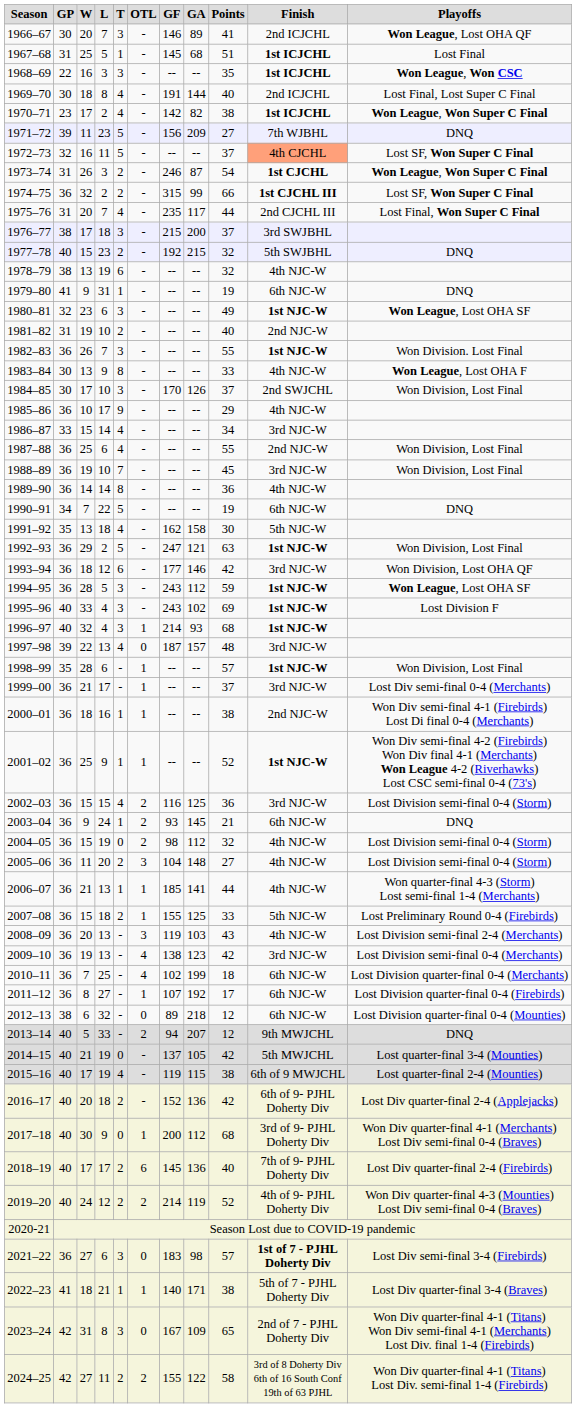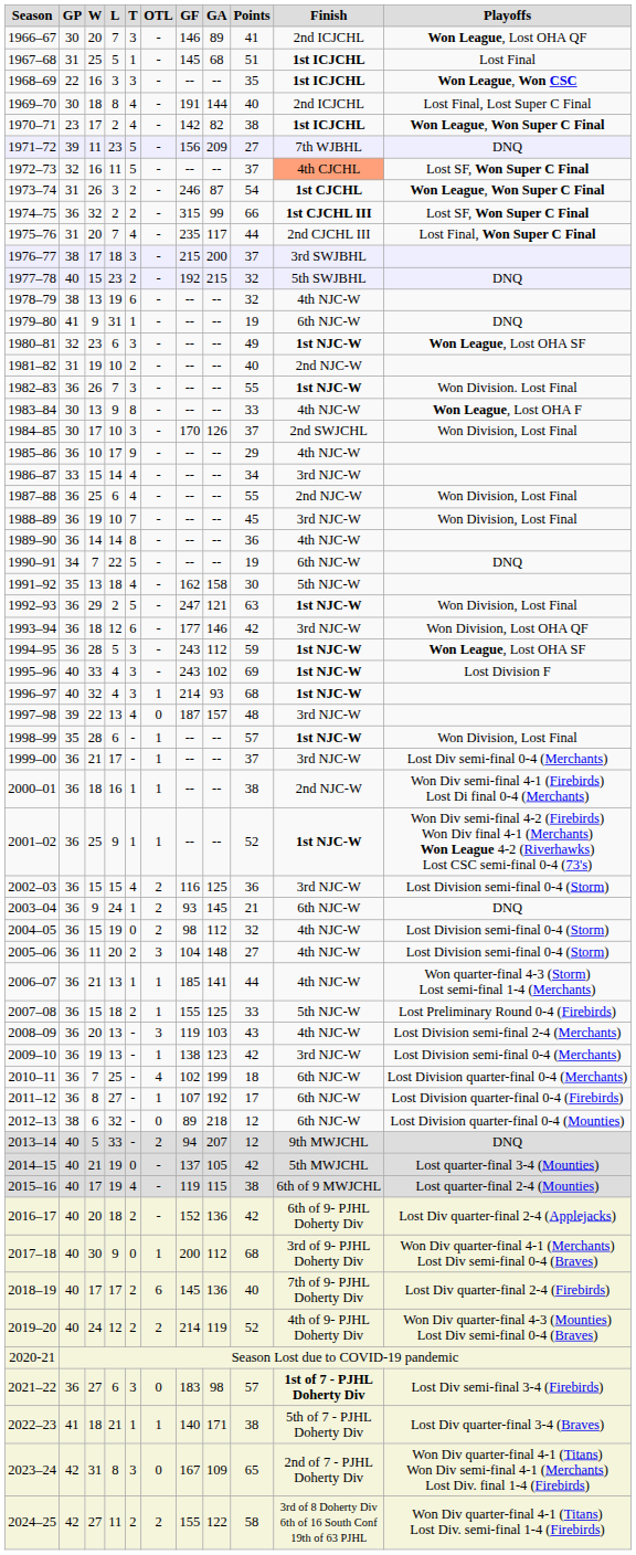2009–10 | OTL: 4 -> 1
